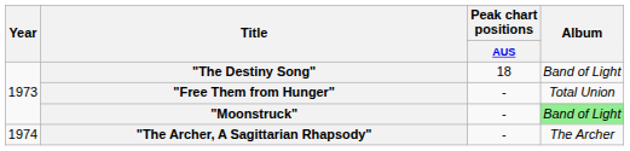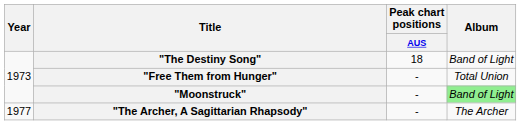"The Archer, A Sagittarian Rhapsody" | Year: 1974 -> 1977
